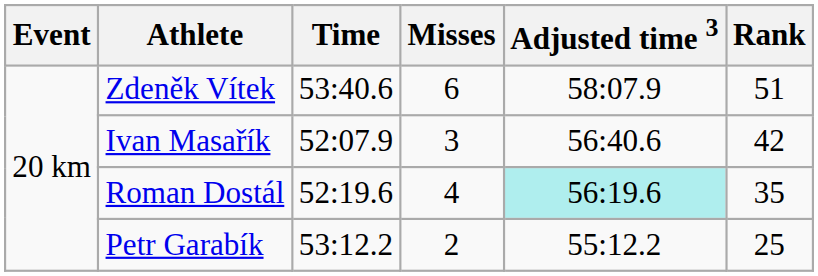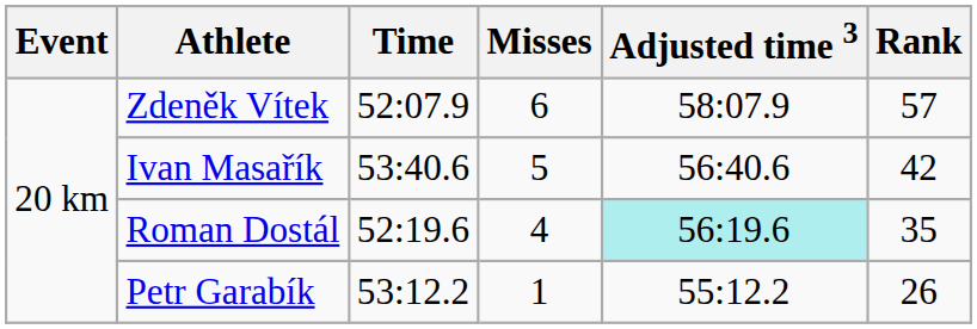Zdeněk Vítek | Time: 53:40.6 -> 52:07.9
Zdeněk Vítek | Rank: 51 -> 57
Ivan Masařík | Time: 52:07.9 -> 53:40.6
Ivan Masařík | Misses: 3 -> 5
Petr Garabík | Misses: 2 -> 1
Petr Garabík | Rank: 25 -> 26
